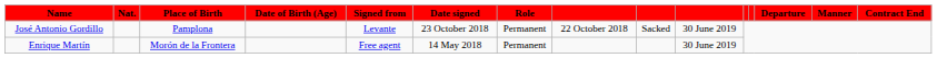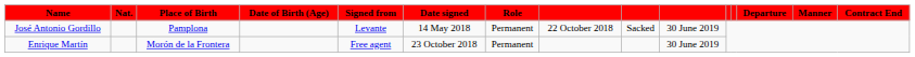José Antonio Gordillo | Date signed: 23 October 2018 -> 14 May 2018
Enrique Martín | Date signed: 14 May 2018 -> 23 October 2018
